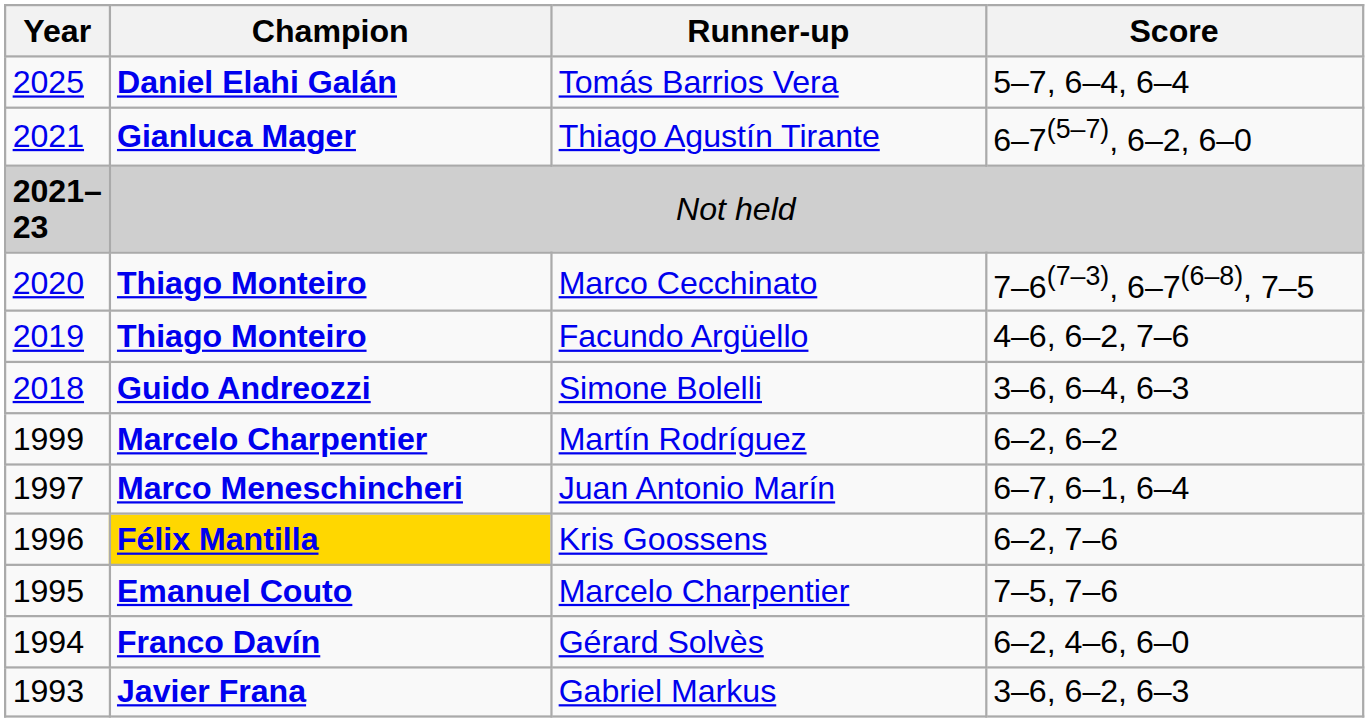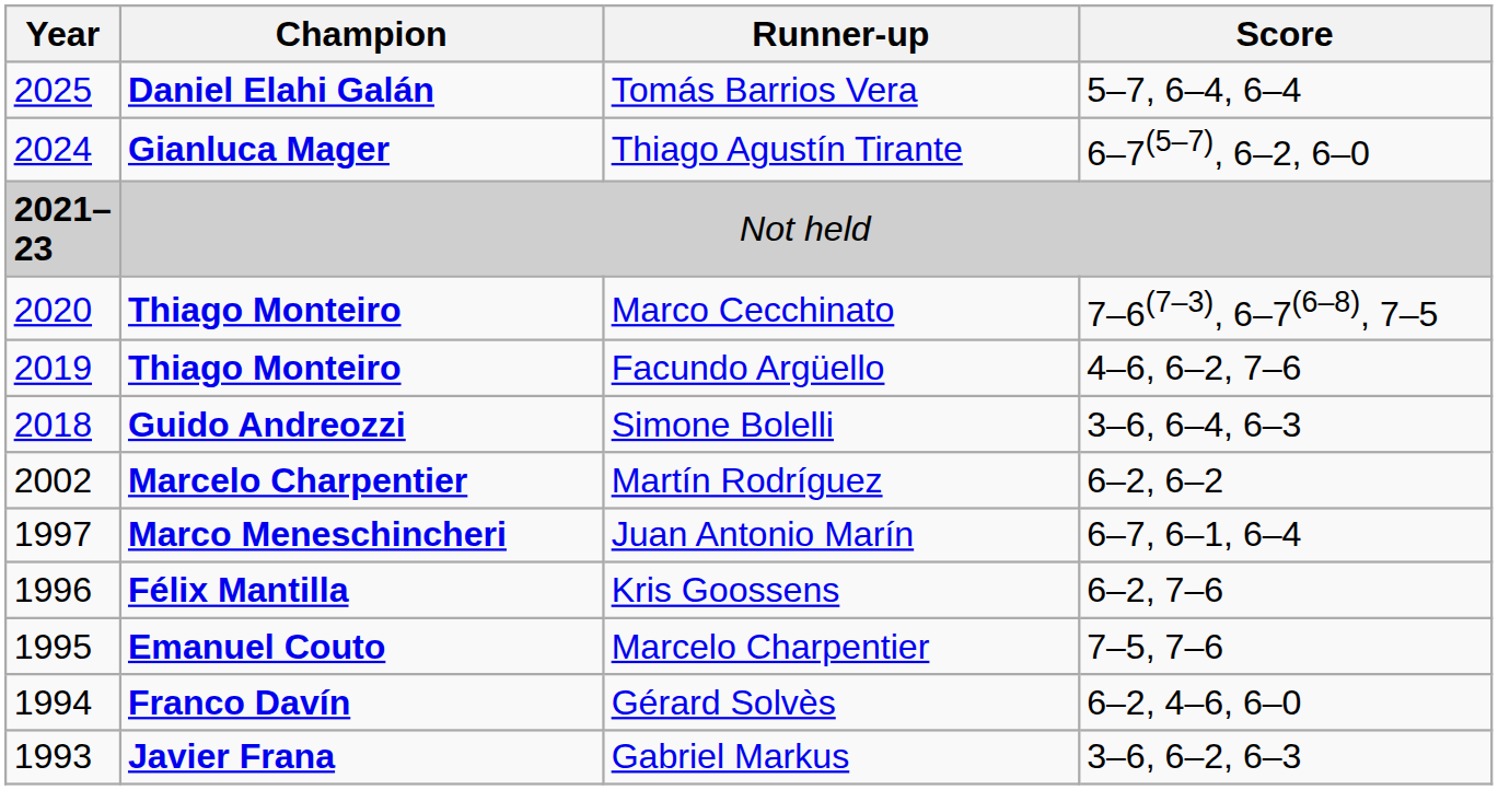Thiago Agustín Tirante | Year: 2021 -> 2024
Martín Rodríguez | Year: 1999 -> 2002
Kris Goossens | Champion: gold background -> no background
